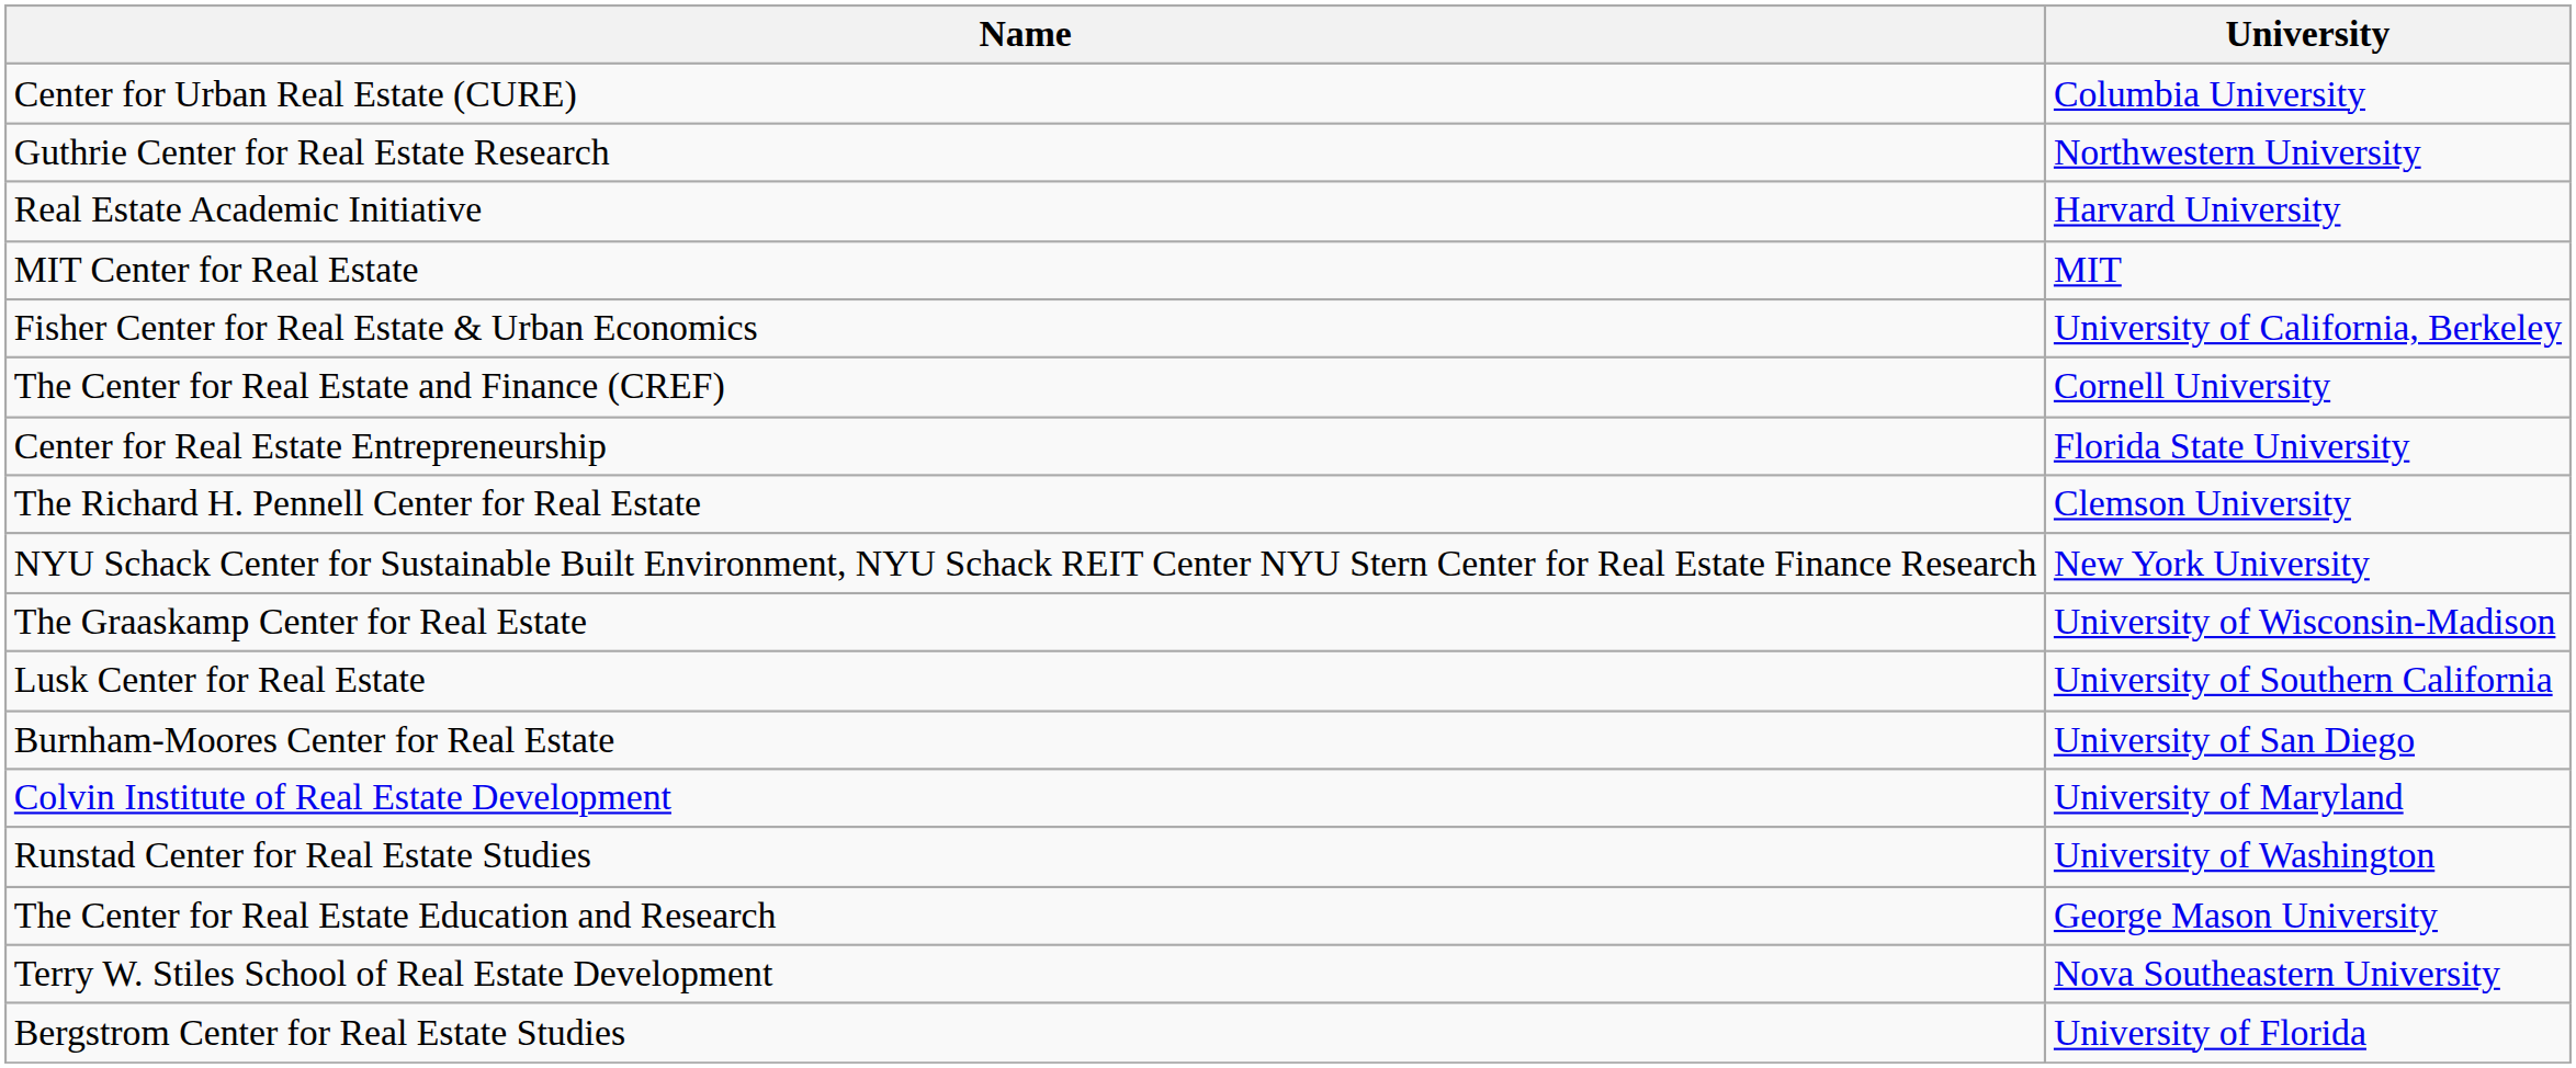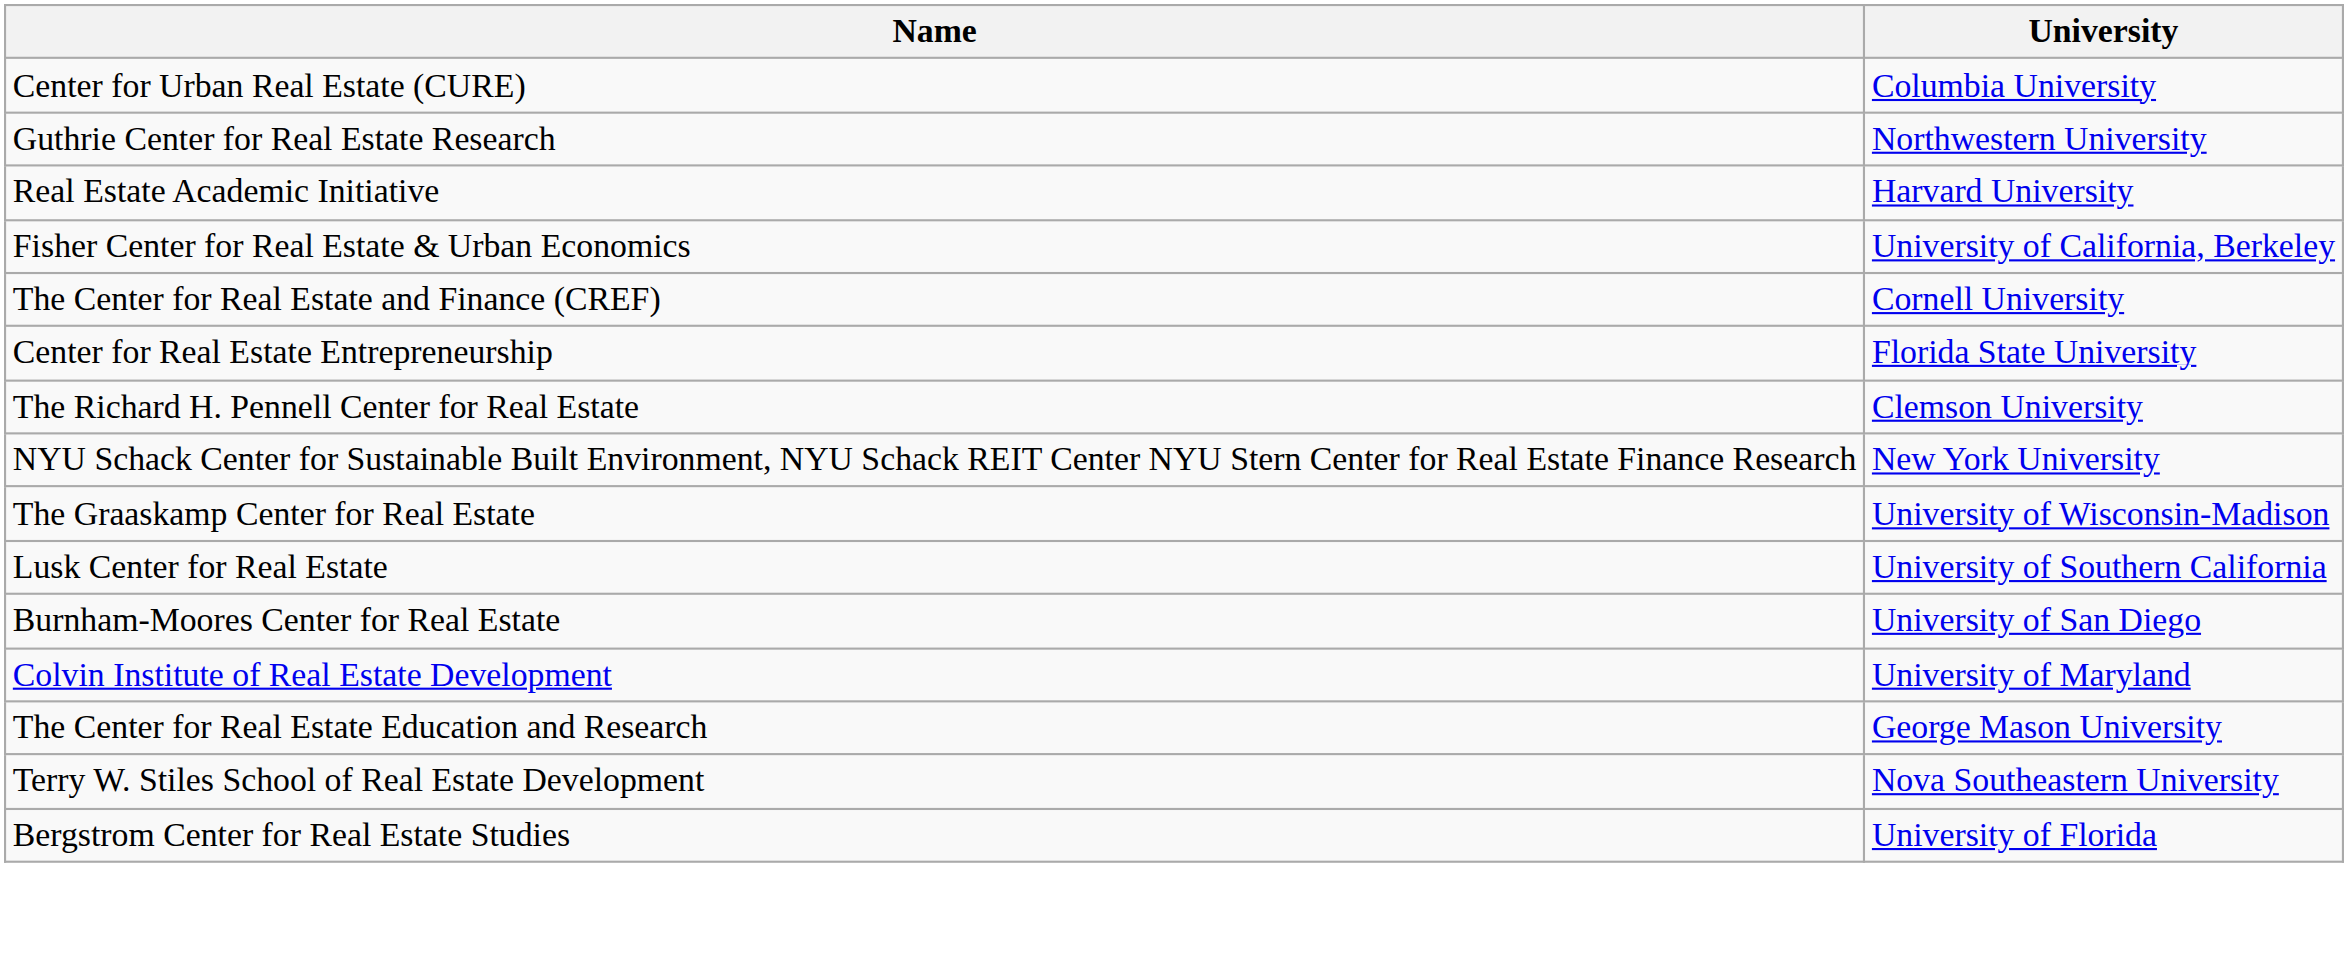- row: MIT Center for Real Estate | MIT
- row: Runstad Center for Real Estate Studies | University of Washington
